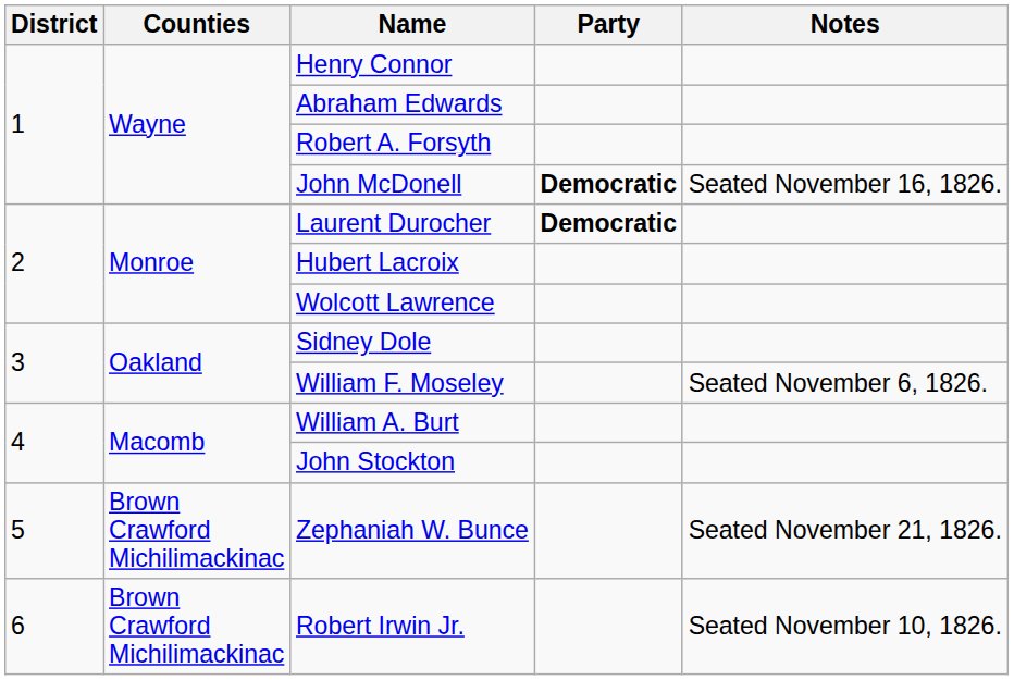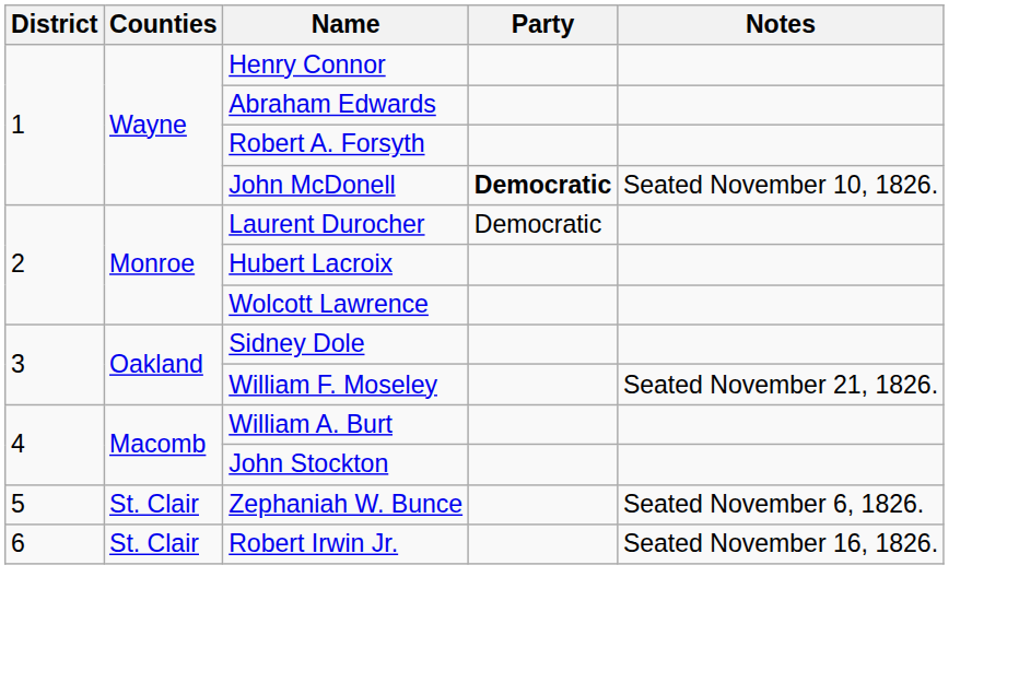John McDonell | Notes: Seated November 16, 1826. -> Seated November 10, 1826.
Laurent Durocher | Party: bold -> normal
William F. Moseley | Notes: Seated November 6, 1826. -> Seated November 21, 1826.
Zephaniah W. Bunce | Counties: Brown Crawford Michilimackinac -> St. Clair
Zephaniah W. Bunce | Notes: Seated November 21, 1826. -> Seated November 6, 1826.
Robert Irwin Jr. | Counties: Brown Crawford Michilimackinac -> St. Clair
Robert Irwin Jr. | Notes: Seated November 10, 1826. -> Seated November 16, 1826.
